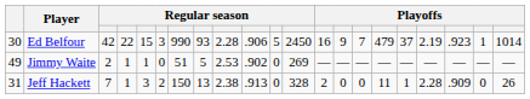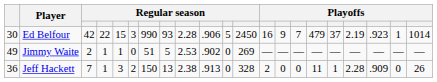Jeff Hackett | column 1: 31 -> 36
